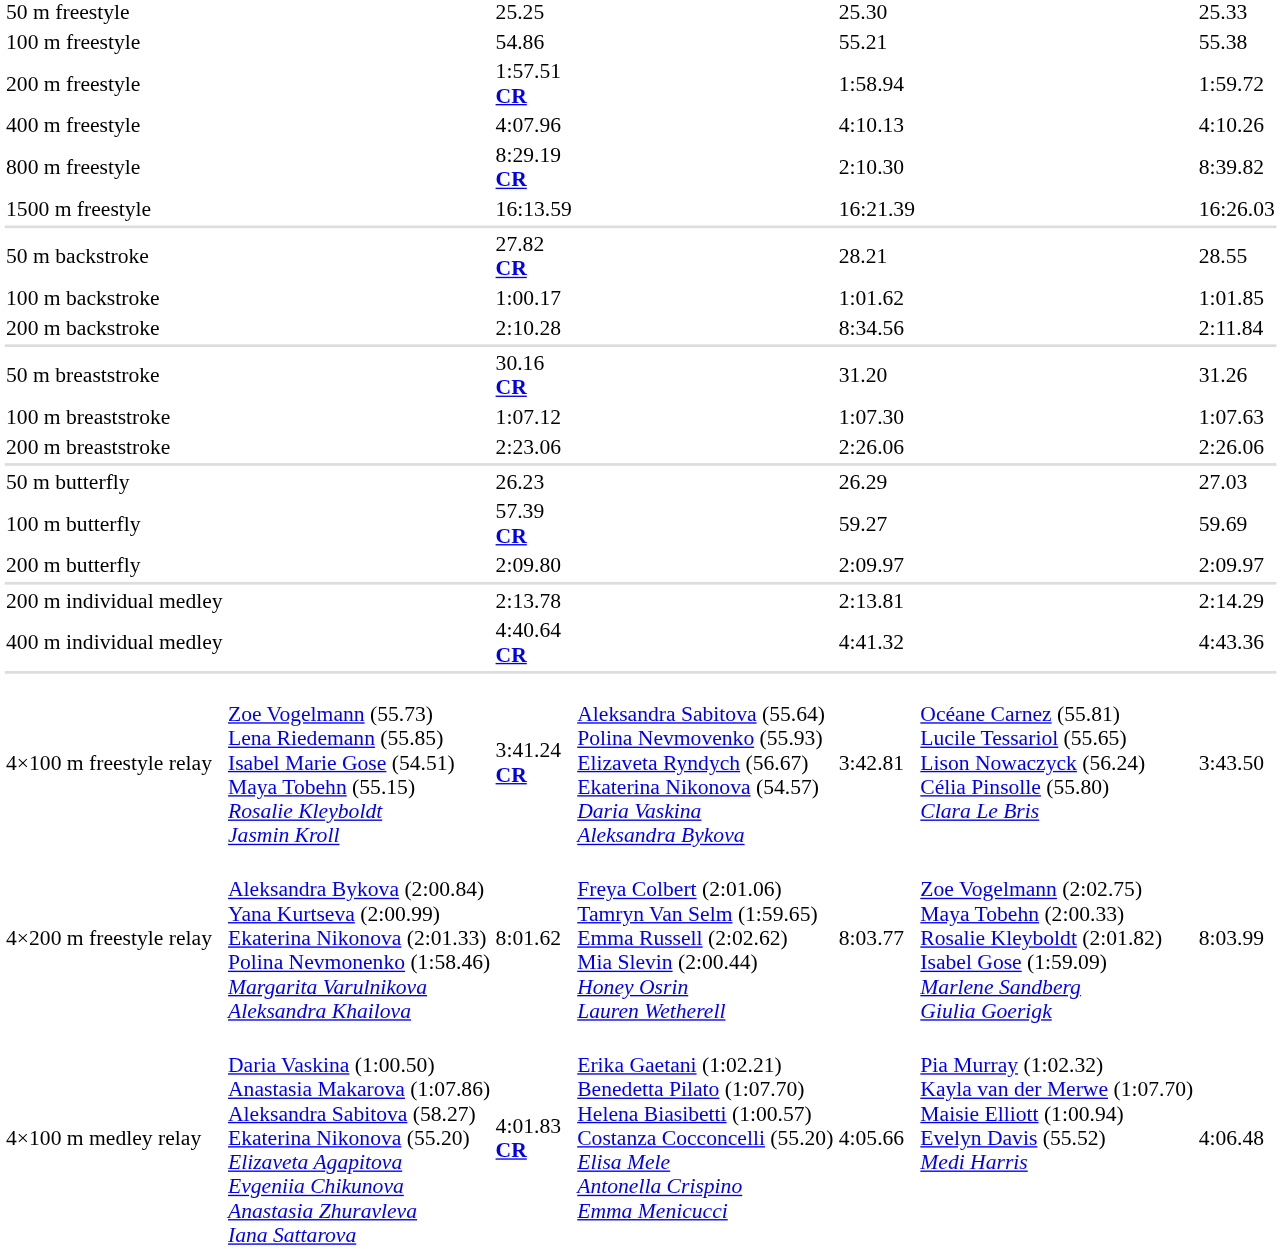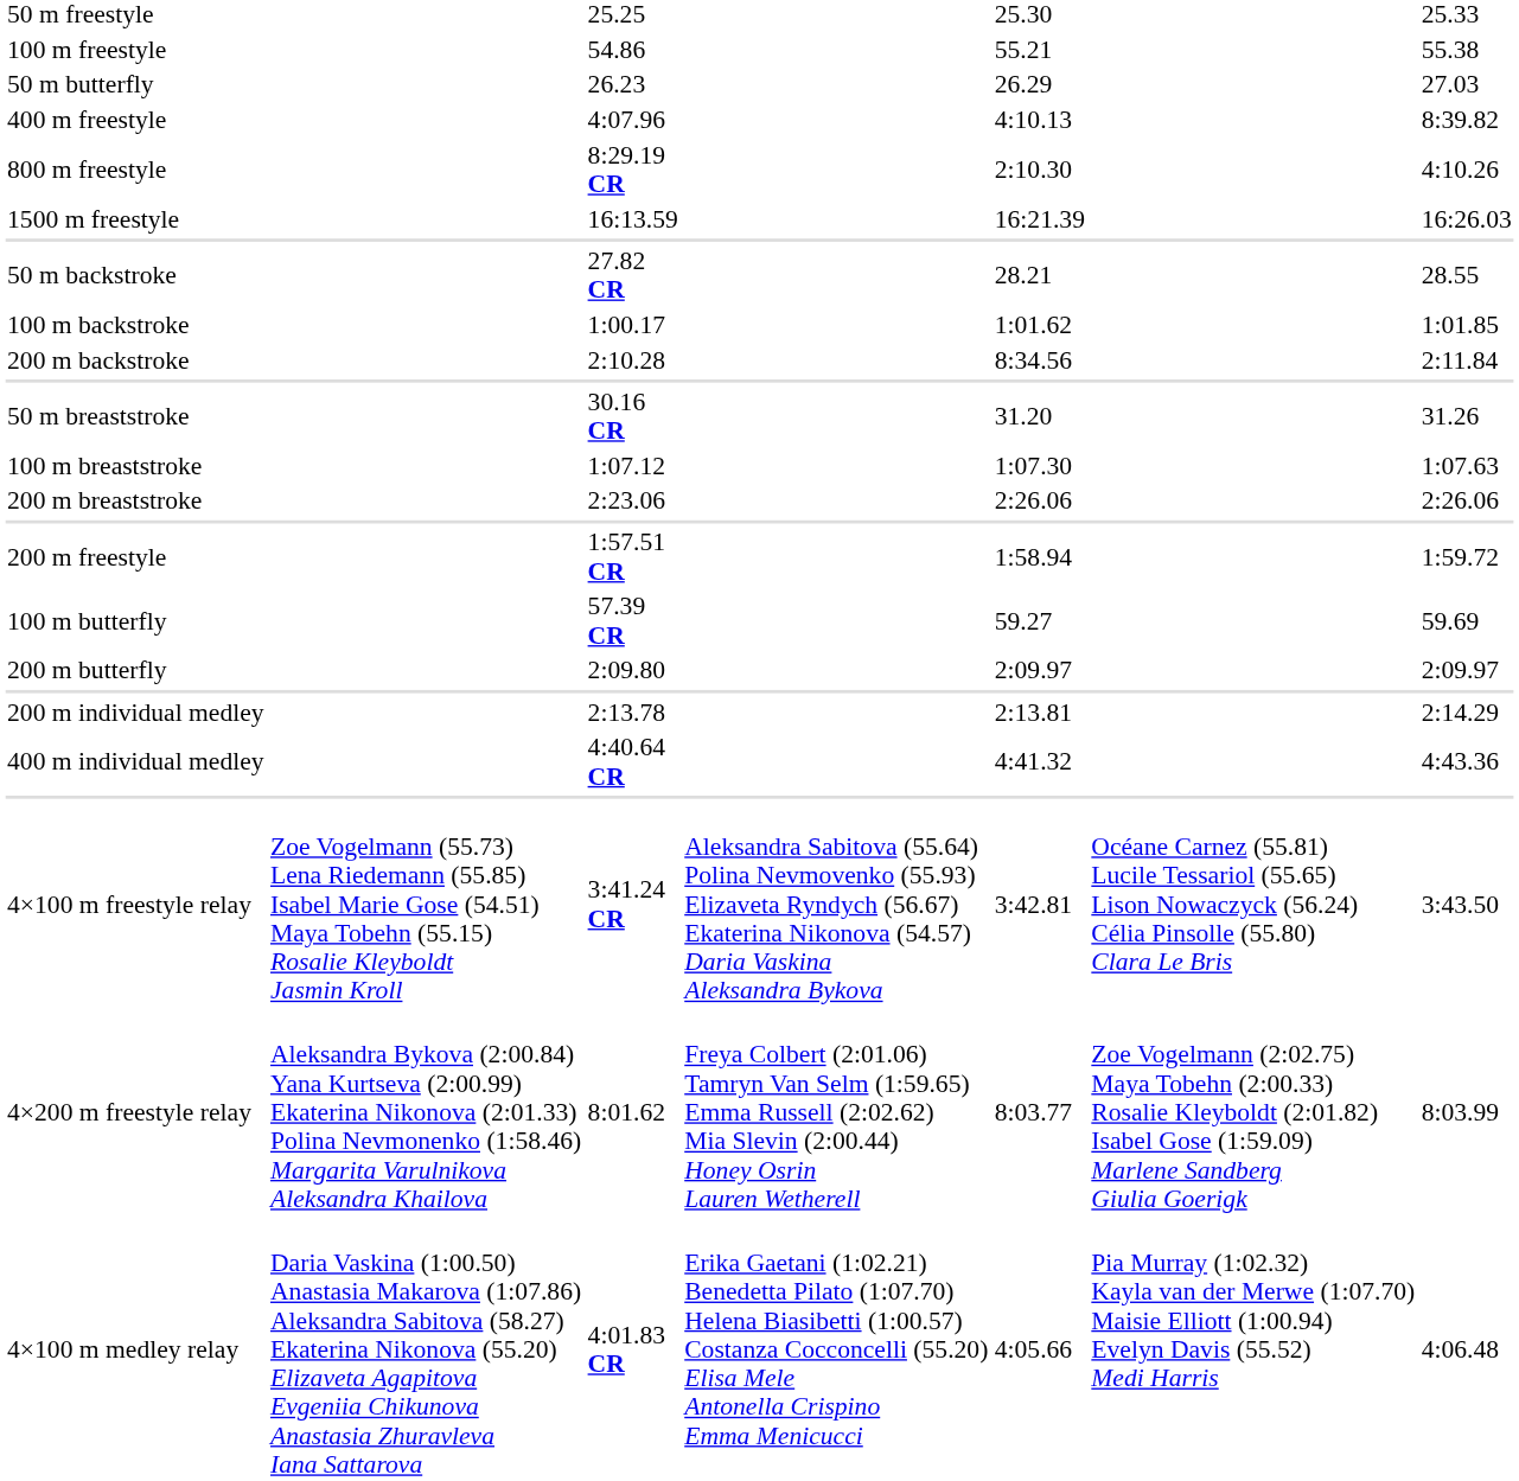rows swapped: 200 m freestyle <-> 50 m butterfly
400 m freestyle | column 7: 4:10.26 -> 8:39.82
800 m freestyle | column 7: 8:39.82 -> 4:10.26
